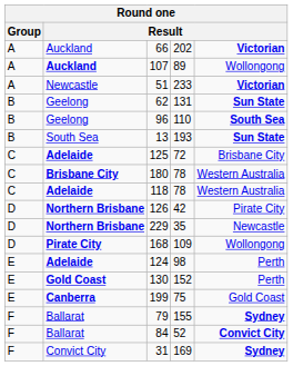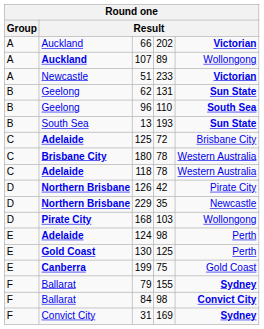168 | column 4: 109 -> 103
130 | column 4: 152 -> 125
84 | column 4: 52 -> 98
